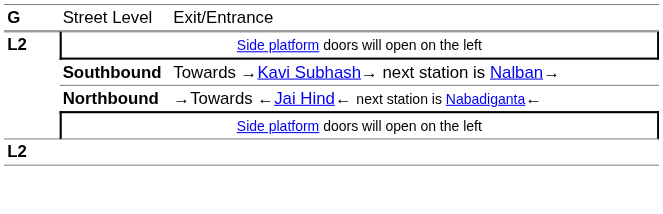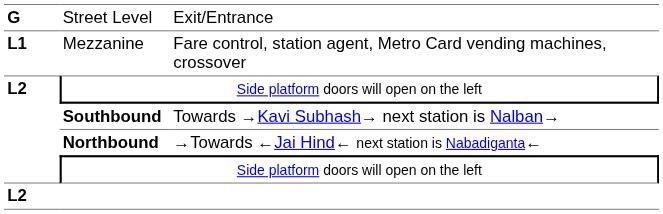+ row: L1 | Mezzanine | Fare control, station agent, Metro Card vending machines, crossover
